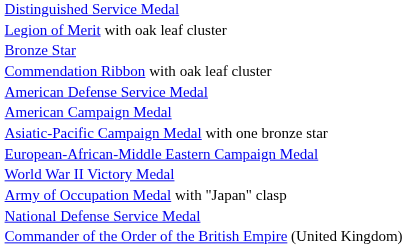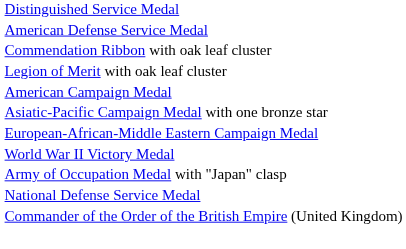rows swapped: Legion of Merit with oak leaf cluster <-> American Defense Service Medal
- row: Bronze Star
